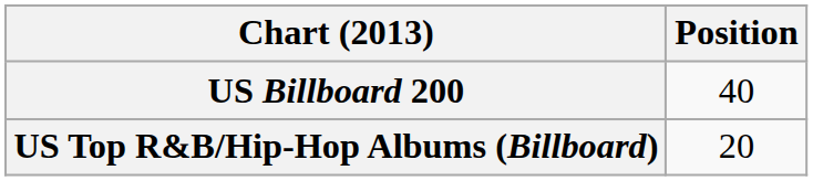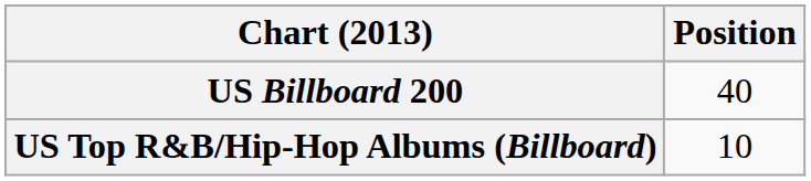US Top R&B/Hip-Hop Albums (Billboard) | Position: 20 -> 10
